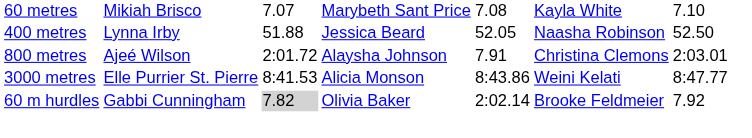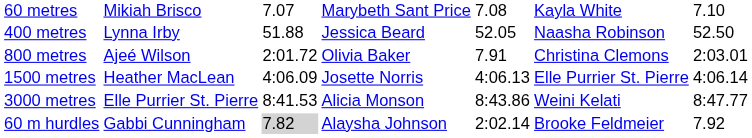800 metres | column 4: Alaysha Johnson -> Olivia Baker
+ row: 1500 metres | Heather MacLean | 4:06.09 | Josette Norris | 4:06.13 | Elle Purrier St. Pierre | 4:06.14
60 m hurdles | column 4: Olivia Baker -> Alaysha Johnson
